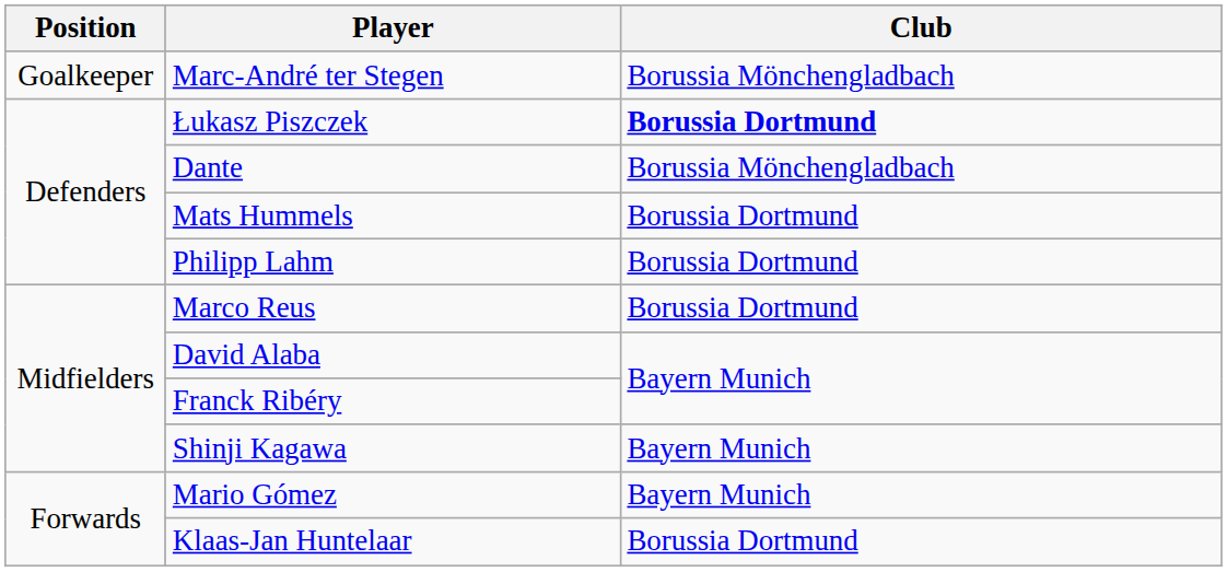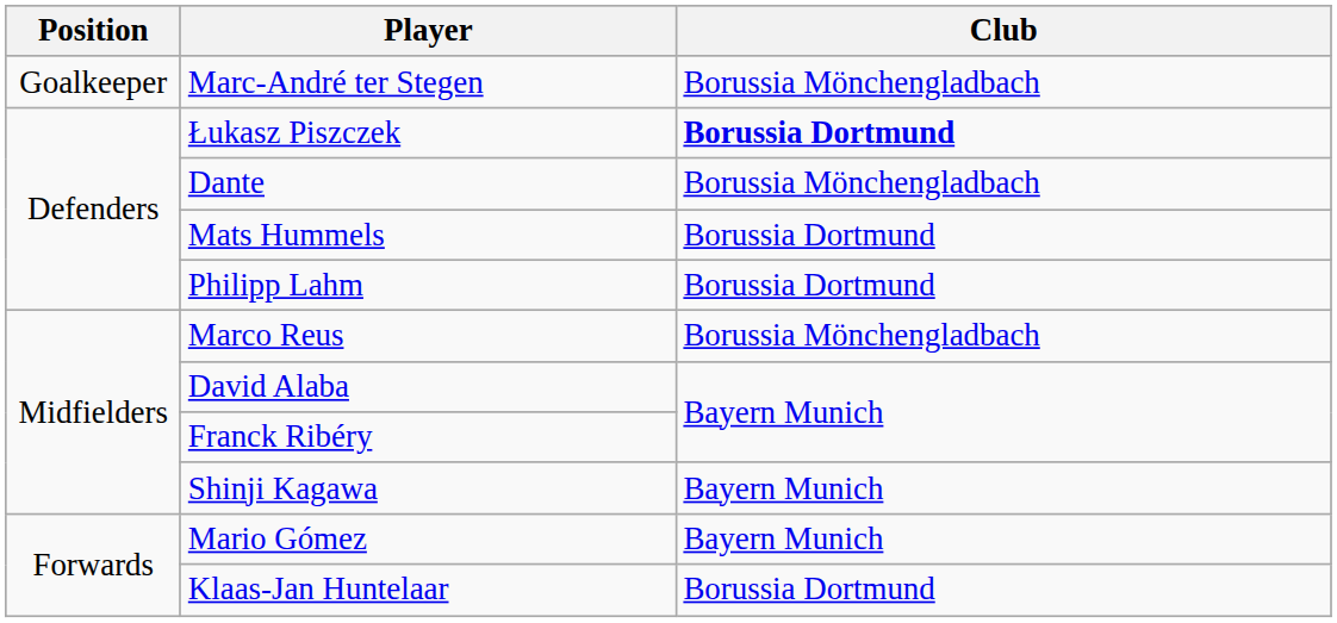Marco Reus | Club: Borussia Dortmund -> Borussia Mönchengladbach
